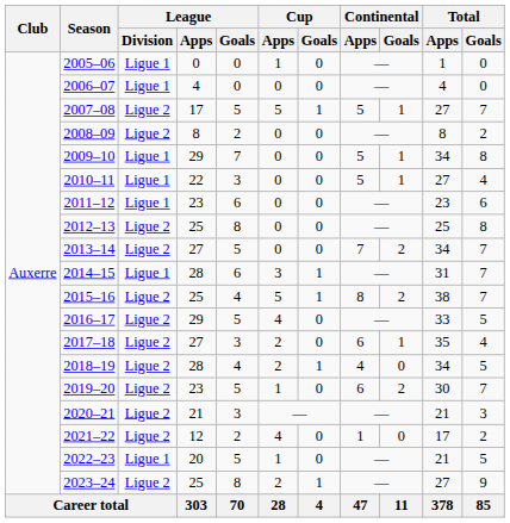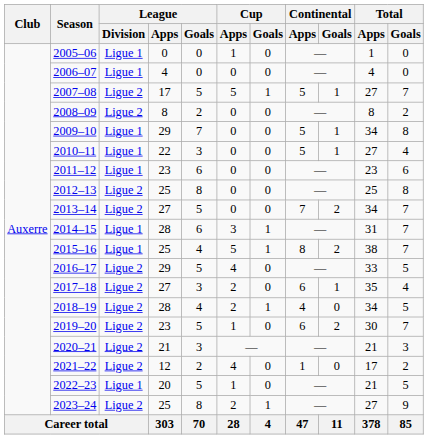2015–16 | League / Division: Ligue 2 -> Ligue 1
